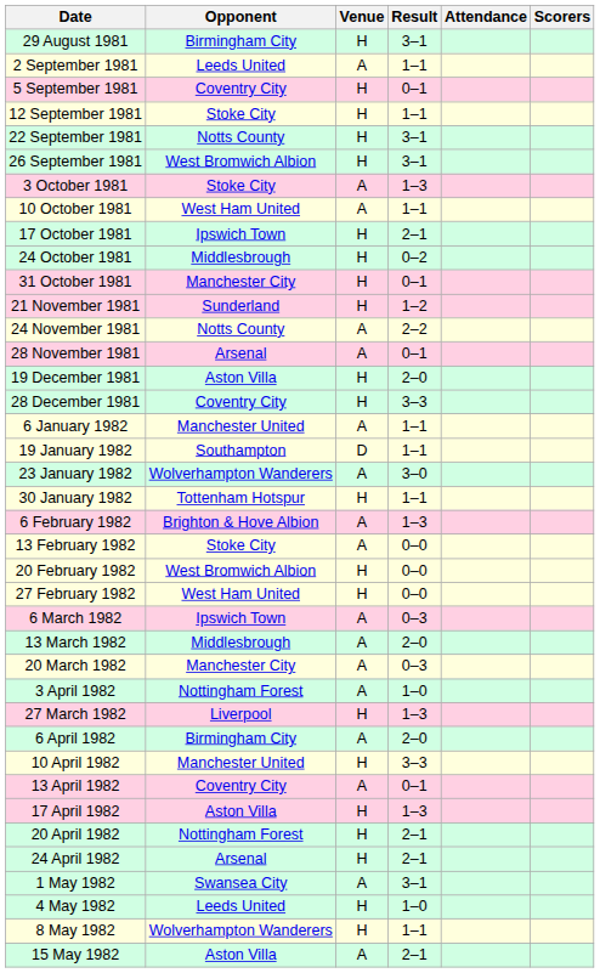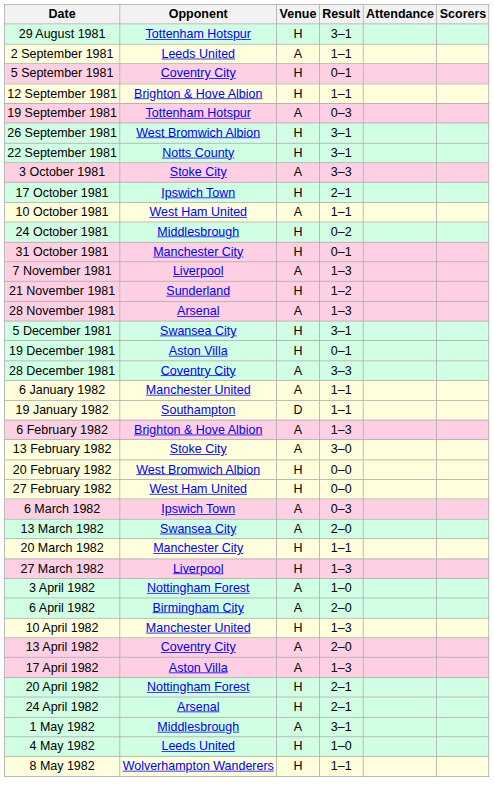29 August 1981 | Opponent: Birmingham City -> Tottenham Hotspur
12 September 1981 | Opponent: Stoke City -> Brighton & Hove Albion
+ row: 19 September 1981 | Tottenham Hotspur | A | 0–3
rows swapped: 22 September 1981 <-> 26 September 1981
3 October 1981 | Result: 1–3 -> 3–3
rows swapped: 10 October 1981 <-> 17 October 1981
+ row: 7 November 1981 | Liverpool | A | 1–3
- row: 24 November 1981 | Notts County | A | 2–2
28 November 1981 | Result: 0–1 -> 1–3
+ row: 5 December 1981 | Swansea City | H | 3–1
19 December 1981 | Result: 2–0 -> 0–1
28 December 1981 | Venue: H -> A
- row: 23 January 1982 | Wolverhampton Wanderers | A | 3–0
- row: 30 January 1982 | Tottenham Hotspur | H | 1–1
13 February 1982 | Result: 0–0 -> 3–0
13 March 1982 | Opponent: Middlesbrough -> Swansea City
20 March 1982 | Venue: A -> H
20 March 1982 | Result: 0–3 -> 1–1
rows swapped: 27 March 1982 <-> 3 April 1982
10 April 1982 | Result: 3–3 -> 1–3
13 April 1982 | Result: 0–1 -> 2–0
17 April 1982 | Venue: H -> A
1 May 1982 | Opponent: Swansea City -> Middlesbrough
- row: 15 May 1982 | Aston Villa | A | 2–1
